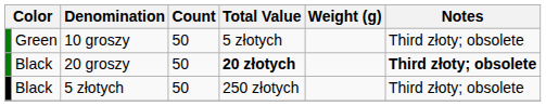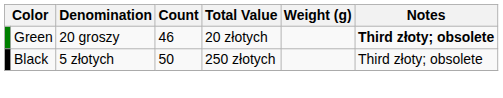- row: Green | 10 groszy | 50 | 5 złotych | Third złoty; obsolete
20 groszy | column 2: Black -> Green
20 groszy | Count: 50 -> 46
20 groszy | Total Value: bold -> normal
